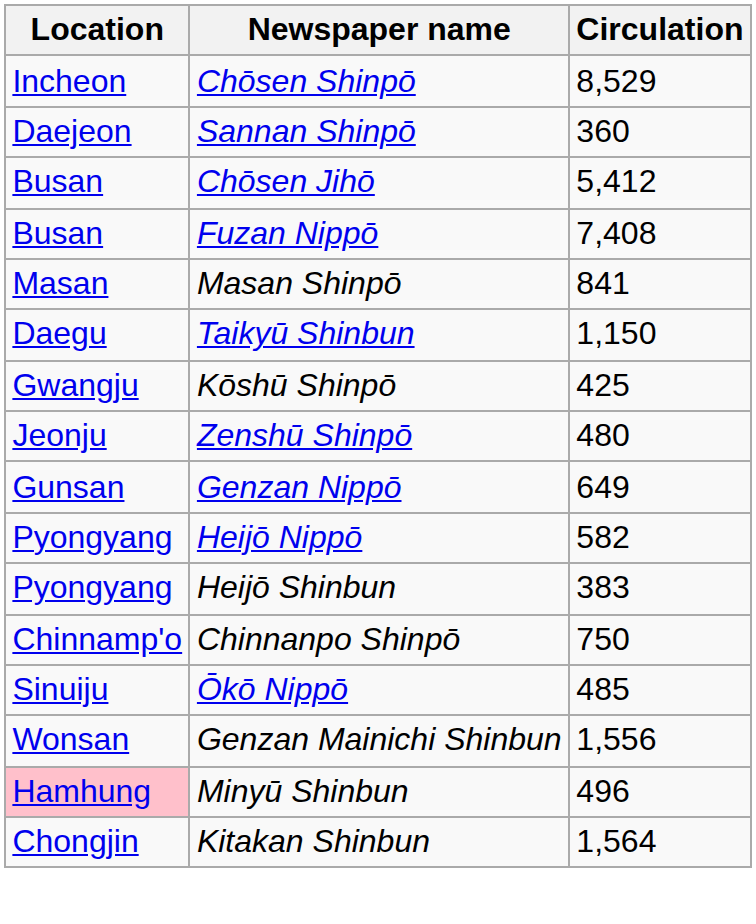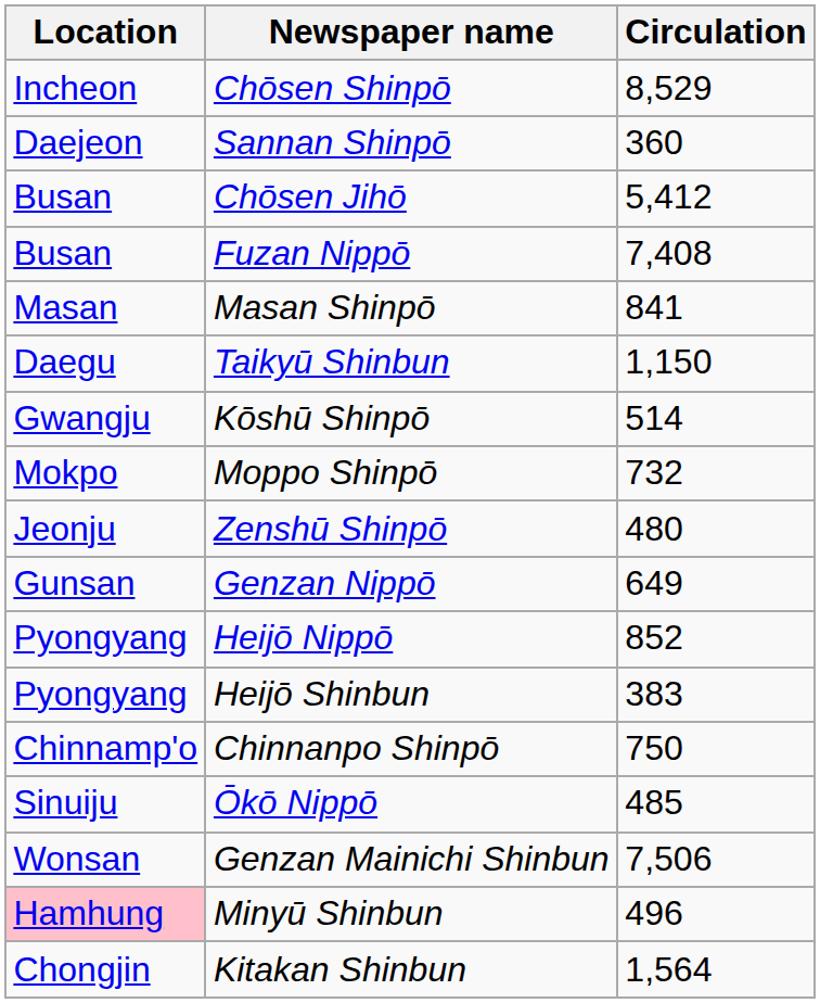Kōshū Shinpō | Circulation: 425 -> 514
+ row: Mokpo | Moppo Shinpō | 732
Heijō Nippō | Circulation: 582 -> 852
Genzan Mainichi Shinbun | Circulation: 1,556 -> 7,506
